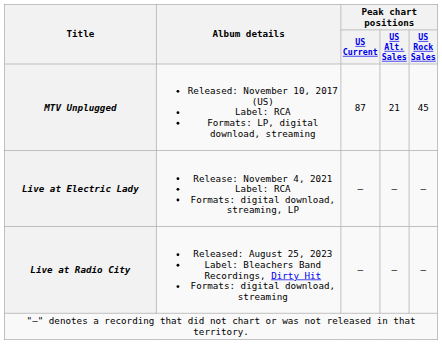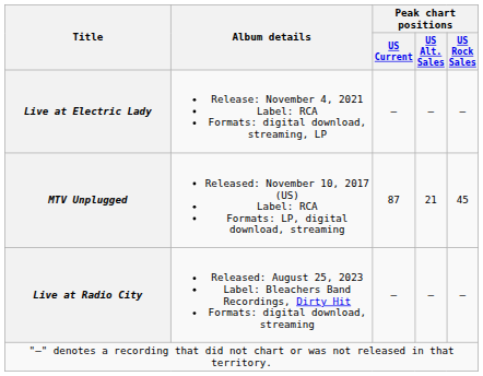rows swapped: MTV Unplugged <-> Live at Electric Lady
